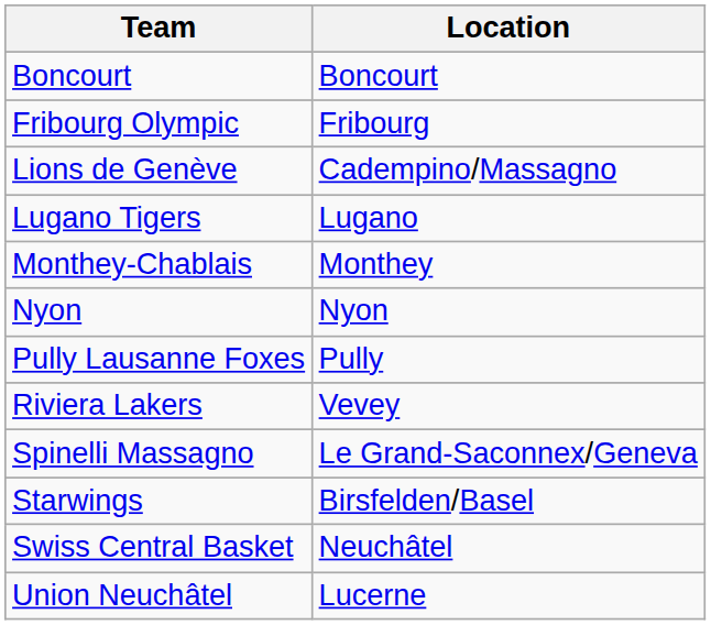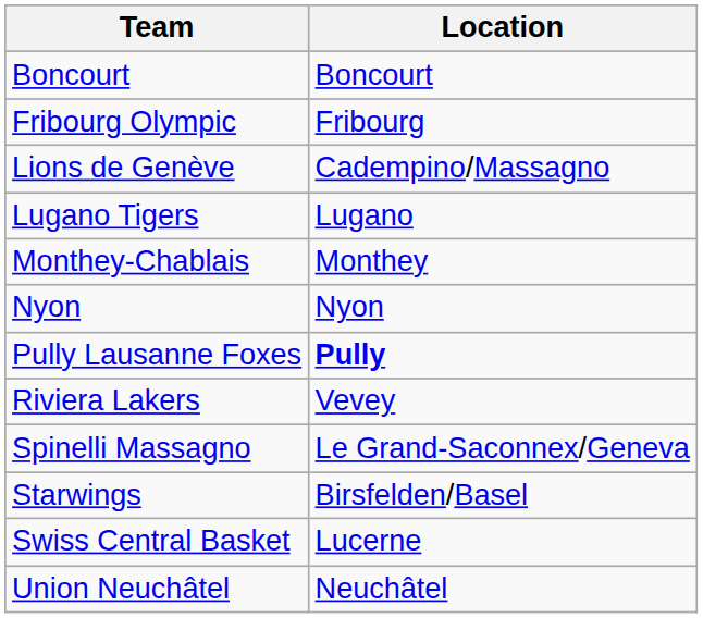Pully Lausanne Foxes | Location: normal -> bold
Swiss Central Basket | Location: Neuchâtel -> Lucerne
Union Neuchâtel | Location: Lucerne -> Neuchâtel
